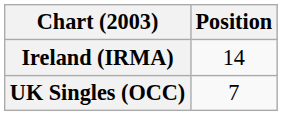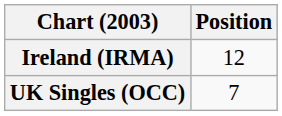Ireland (IRMA) | Position: 14 -> 12
